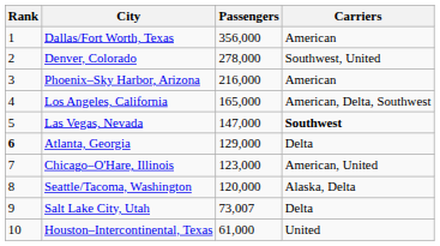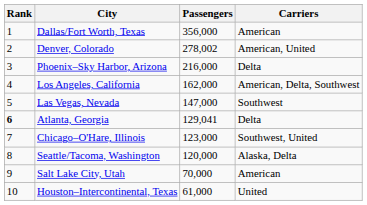Denver, Colorado | Passengers: 278,000 -> 278,002
Denver, Colorado | Carriers: Southwest, United -> American, United
Phoenix–Sky Harbor, Arizona | Carriers: American -> Delta
Los Angeles, California | Passengers: 165,000 -> 162,000
Las Vegas, Nevada | Carriers: bold -> normal
Atlanta, Georgia | Passengers: 129,000 -> 129,041
Chicago–O'Hare, Illinois | Carriers: American, United -> Southwest, United
Salt Lake City, Utah | Passengers: 73,007 -> 70,000
Salt Lake City, Utah | Carriers: Delta -> American
